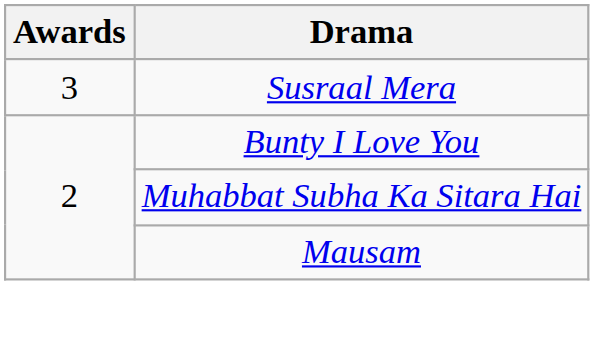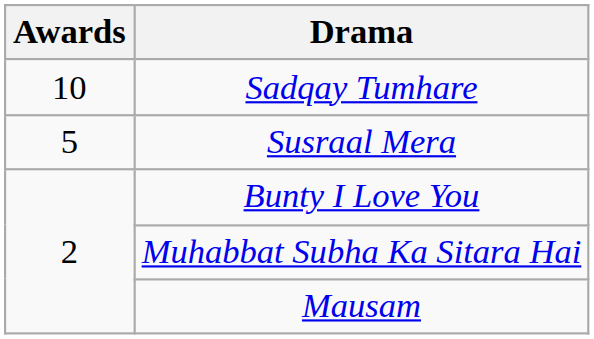+ row: 10 | Sadqay Tumhare
Susraal Mera | Awards: 3 -> 5
